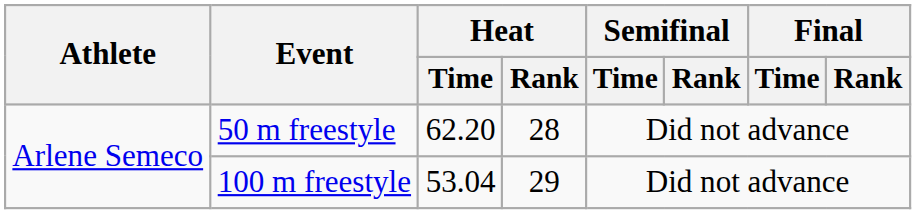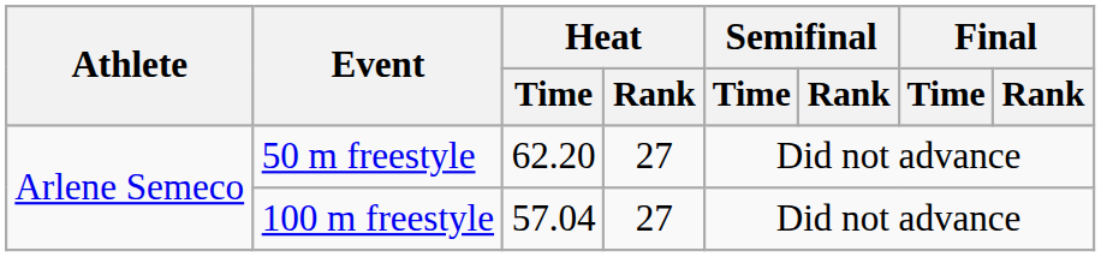50 m freestyle | Heat / Rank: 28 -> 27
100 m freestyle | Heat / Time: 53.04 -> 57.04
100 m freestyle | Heat / Rank: 29 -> 27
